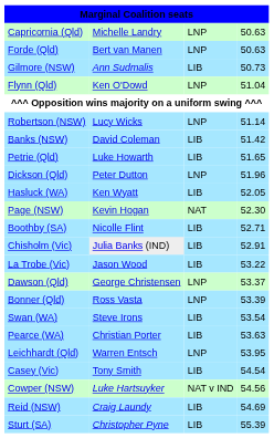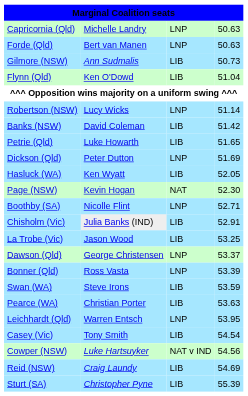Flynn (Qld) | column 3: LNP -> LIB
Dickson (Qld) | column 4: 51.96 -> 51.69
Boothby (SA) | column 3: LIB -> LNP
La Trobe (Vic) | column 4: 53.22 -> 53.25
Swan (WA) | column 4: 53.54 -> 53.59
